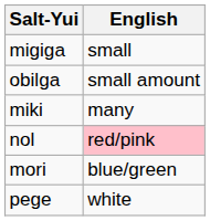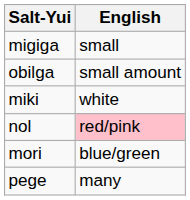miki | English: many -> white
pege | English: white -> many
